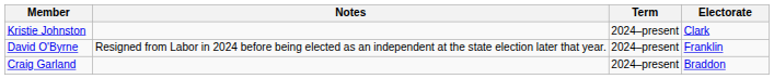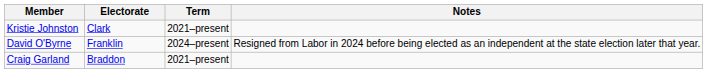columns swapped: Electorate <-> Notes
Kristie Johnston | Term: 2024–present -> 2021–present
Craig Garland | Term: 2024–present -> 2021–present
